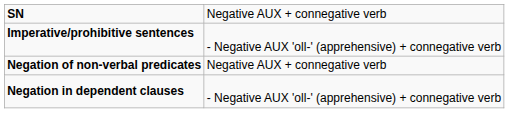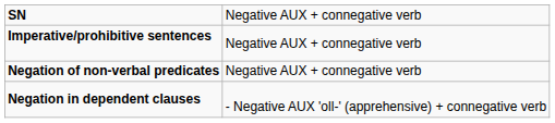Imperative/prohibitive sentences | column 2: - Negative AUX 'oll-' (apprehensive) + connegative verb -> Negative AUX + connegative verb
